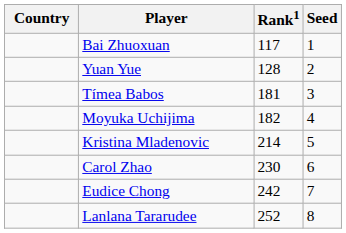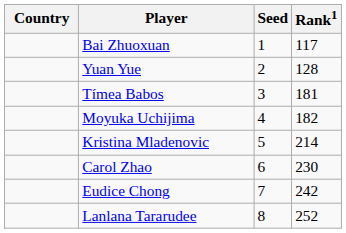columns swapped: Rank1 <-> Seed
